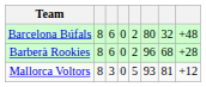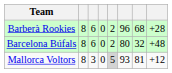rows swapped: Barcelona Búfals <-> Barberà Rookies
Mallorca Voltors | column 5: no background -> lightgrey background
